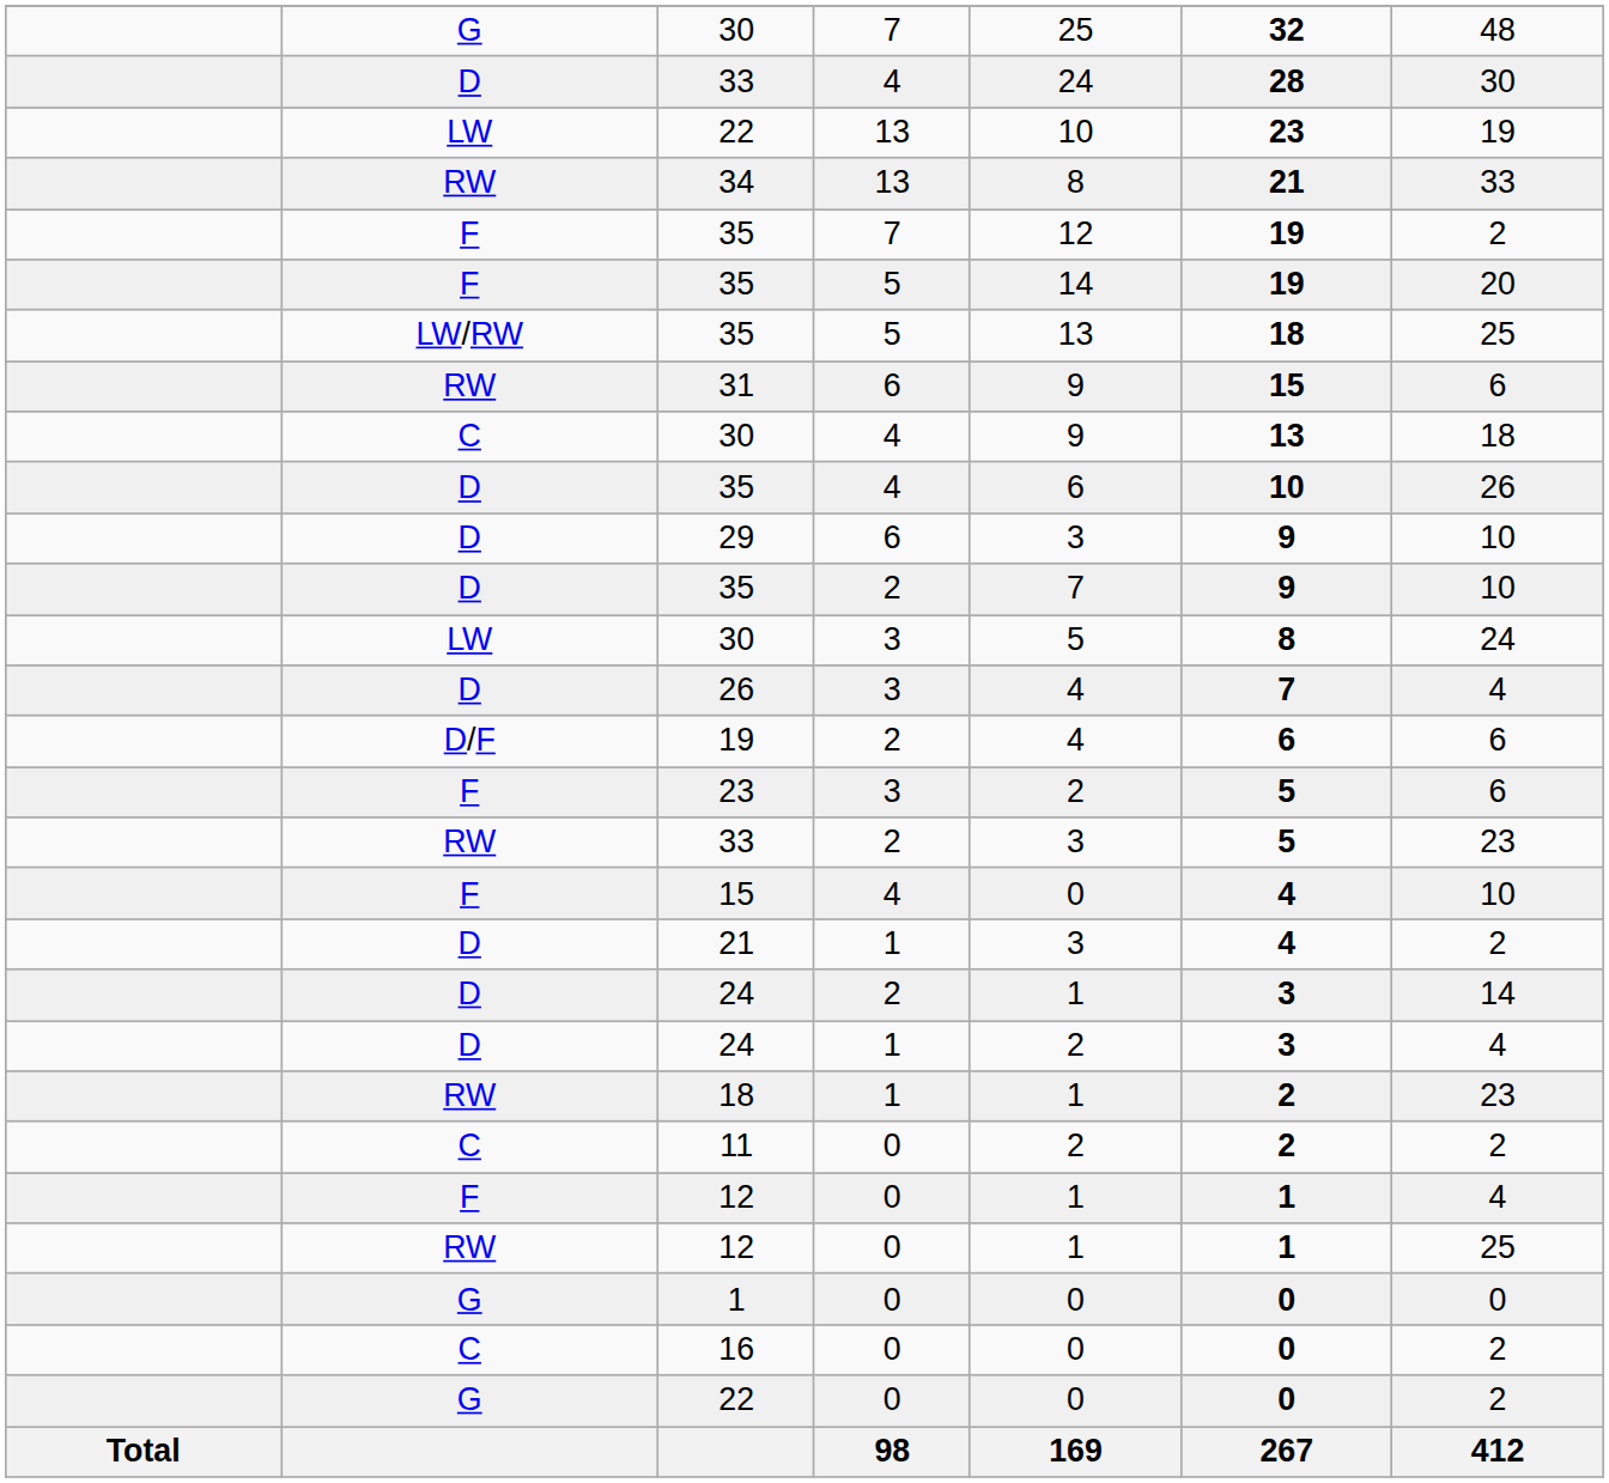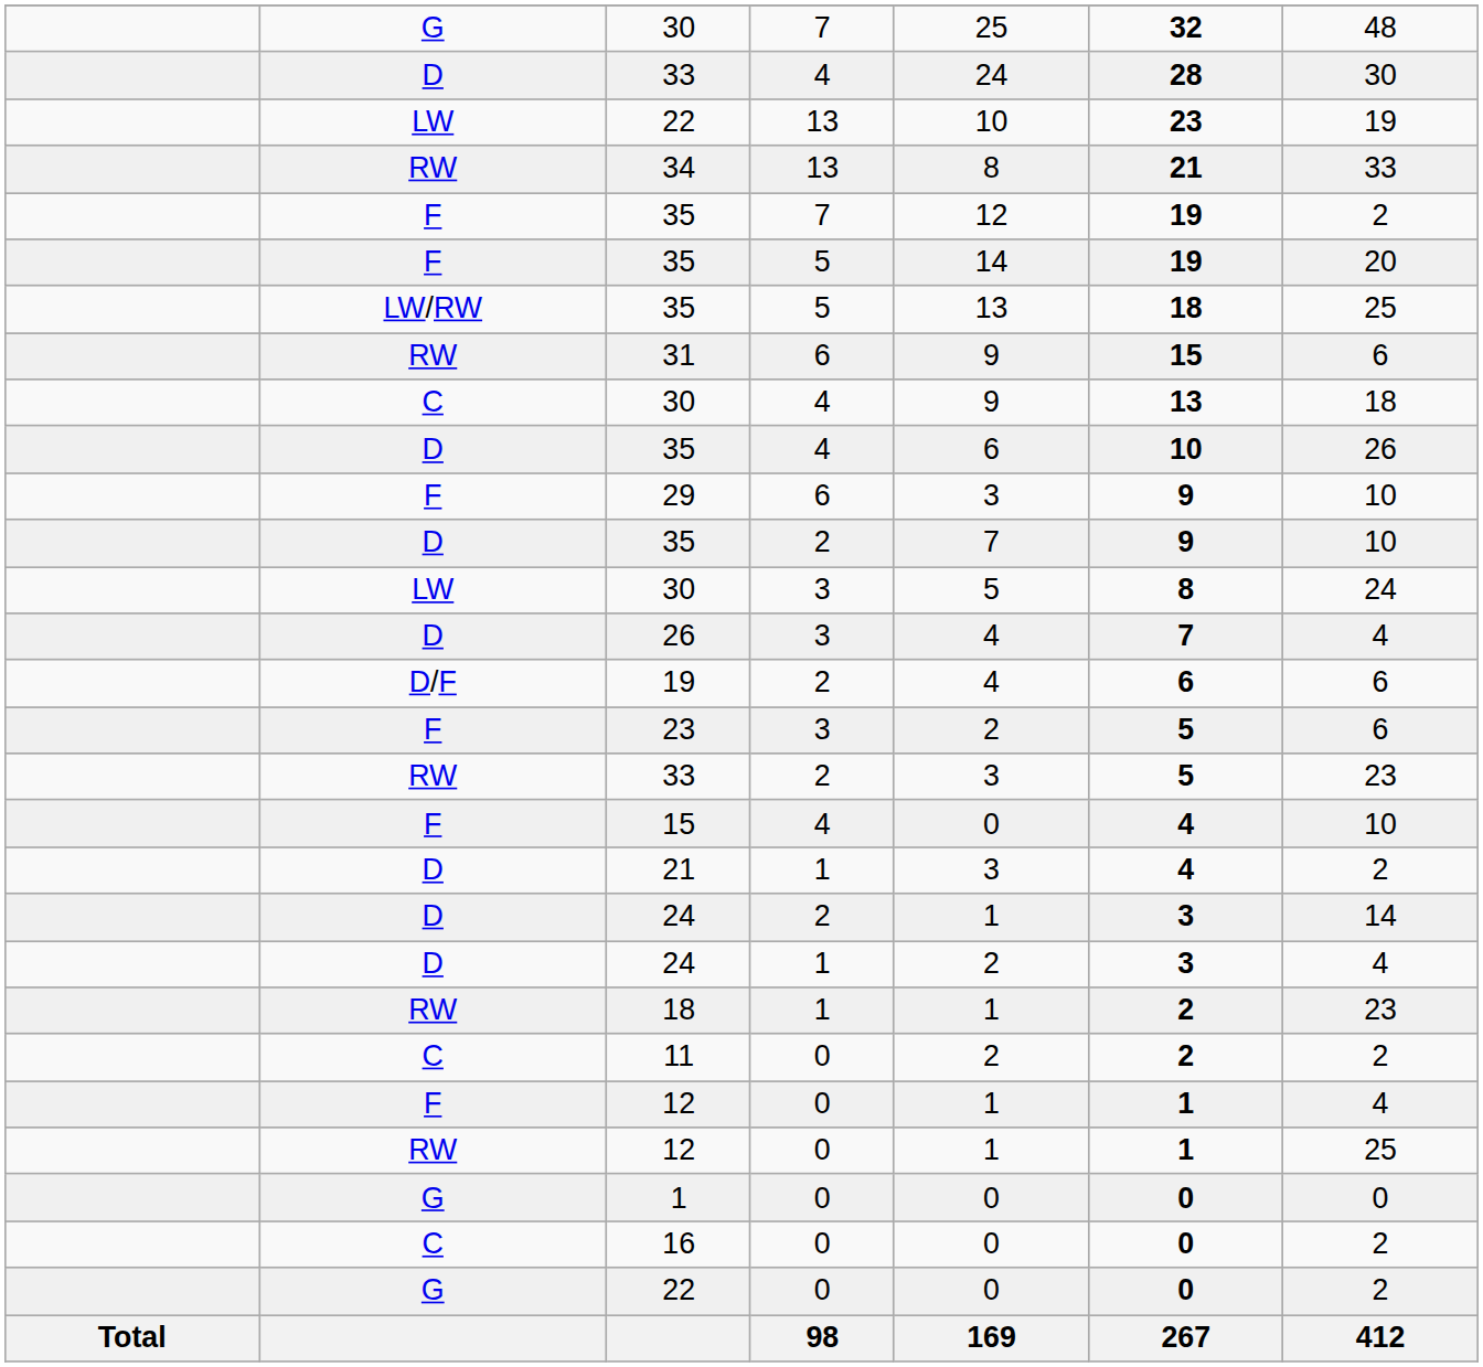29 | column 2: D -> F
